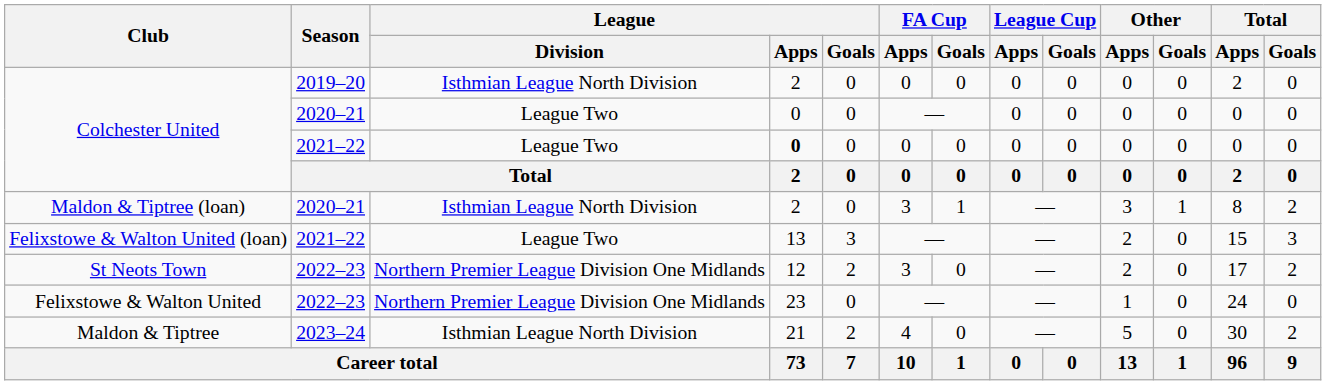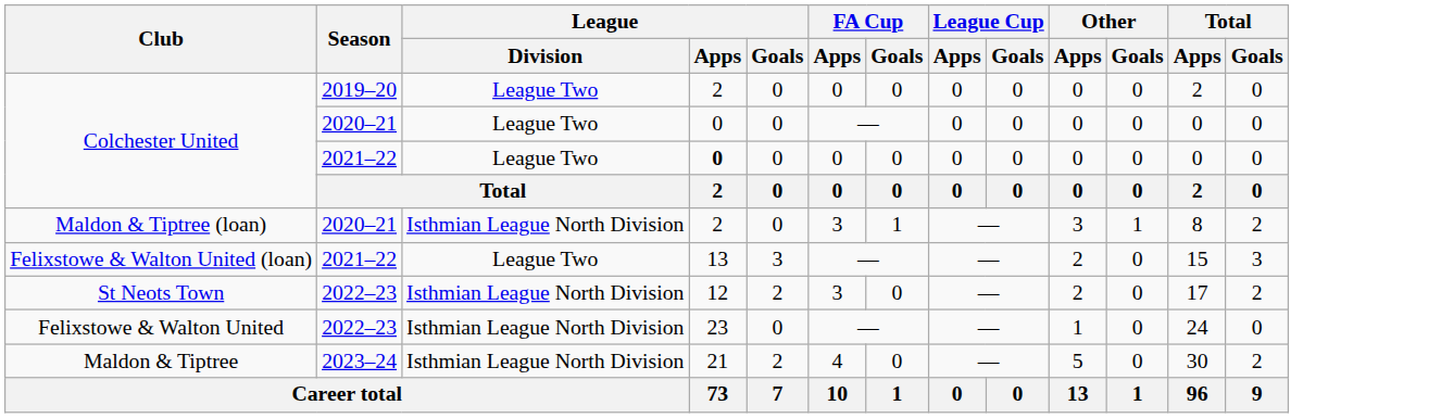Colchester United / 2019–20 | League / Division: Isthmian League North Division -> League Two
St Neots Town | League / Division: Northern Premier League Division One Midlands -> Isthmian League North Division
Felixstowe & Walton United | League / Division: Northern Premier League Division One Midlands -> Isthmian League North Division
